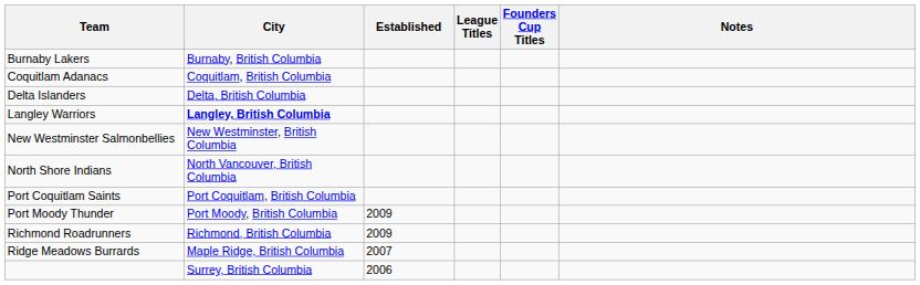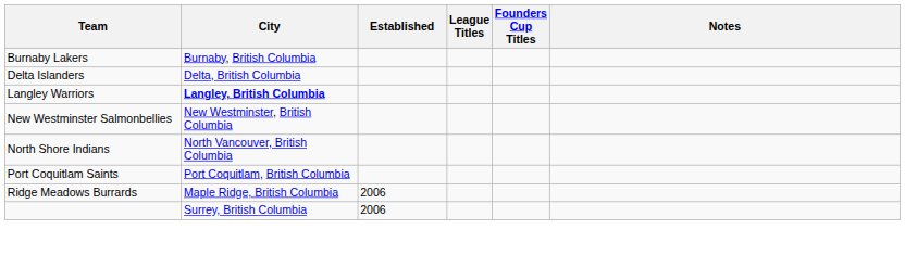- row: Coquitlam Adanacs | Coquitlam, British Columbia
- row: Port Moody Thunder | Port Moody, British Columbia | 2009
- row: Richmond Roadrunners | Richmond, British Columbia | 2009
Ridge Meadows Burrards | Established: 2007 -> 2006
